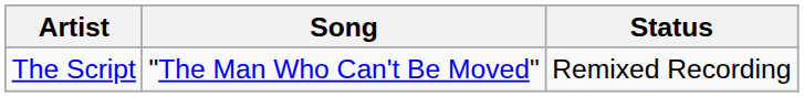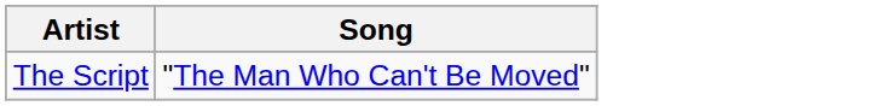- column: Status | Remixed Recording
